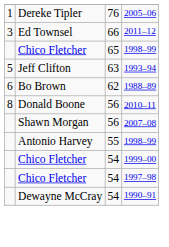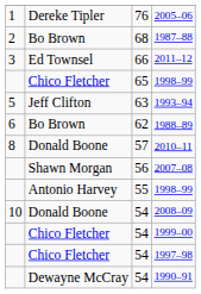+ row: 2 | Bo Brown | 68 | 1987–88
2010–11 | column 3: 56 -> 57
+ row: 10 | Donald Boone | 54 | 2008–09
